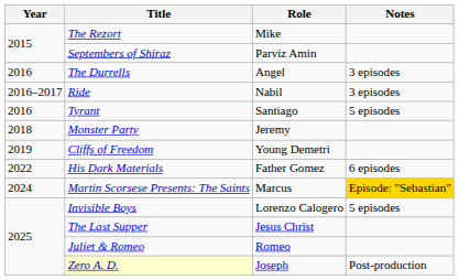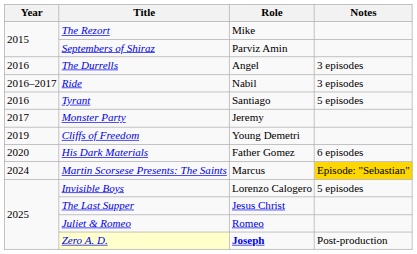Monster Party | Year: 2018 -> 2017
His Dark Materials | Year: 2022 -> 2020
Zero A. D. | Role: normal -> bold
